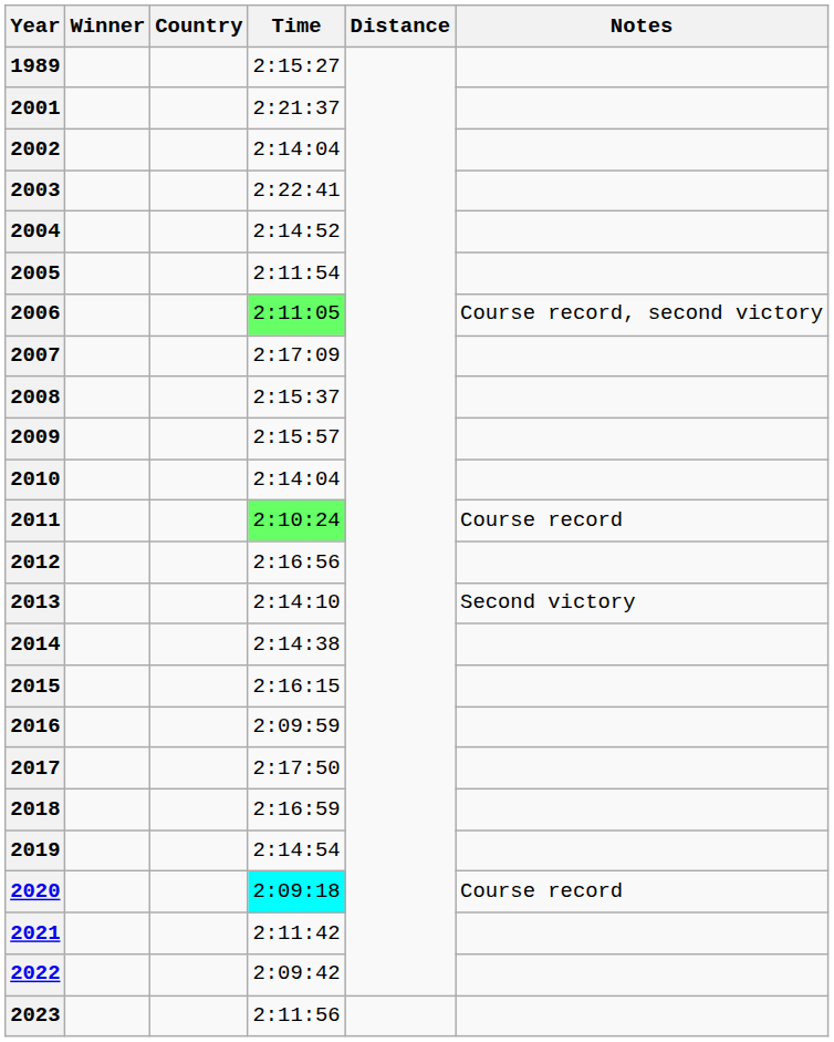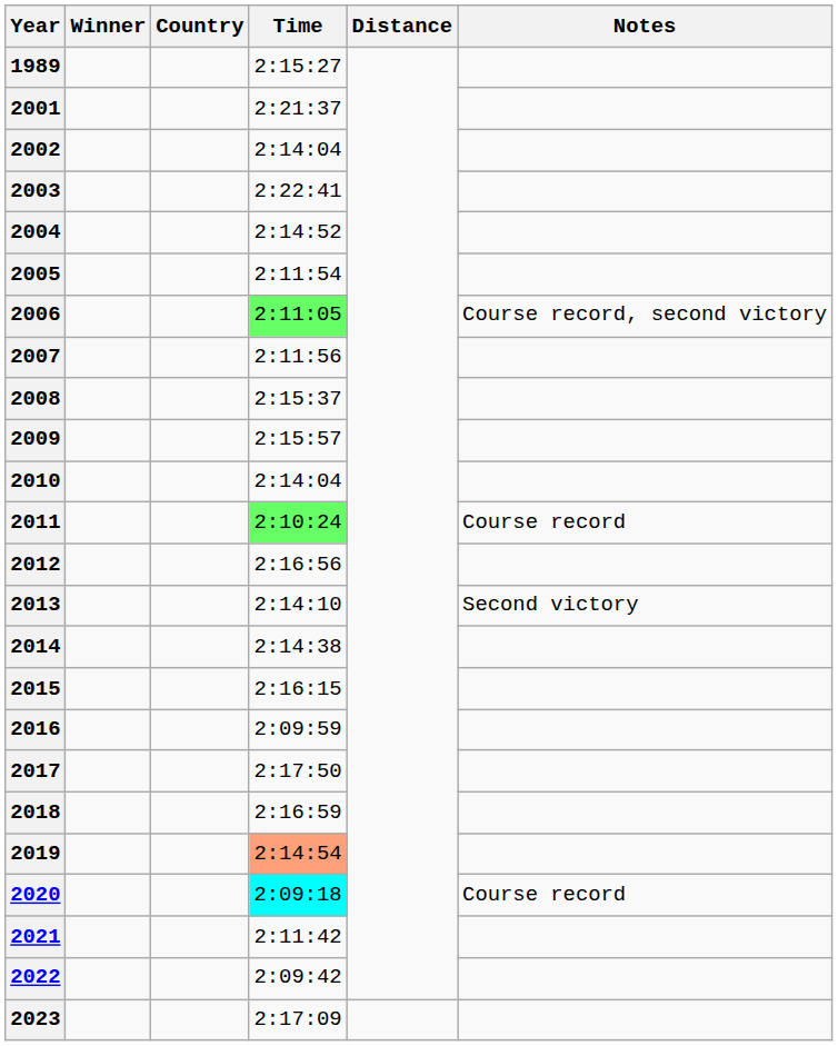2007 | Time: 2:17:09 -> 2:11:56
2019 | Time: no background -> lightsalmon background
2023 | Time: 2:11:56 -> 2:17:09
